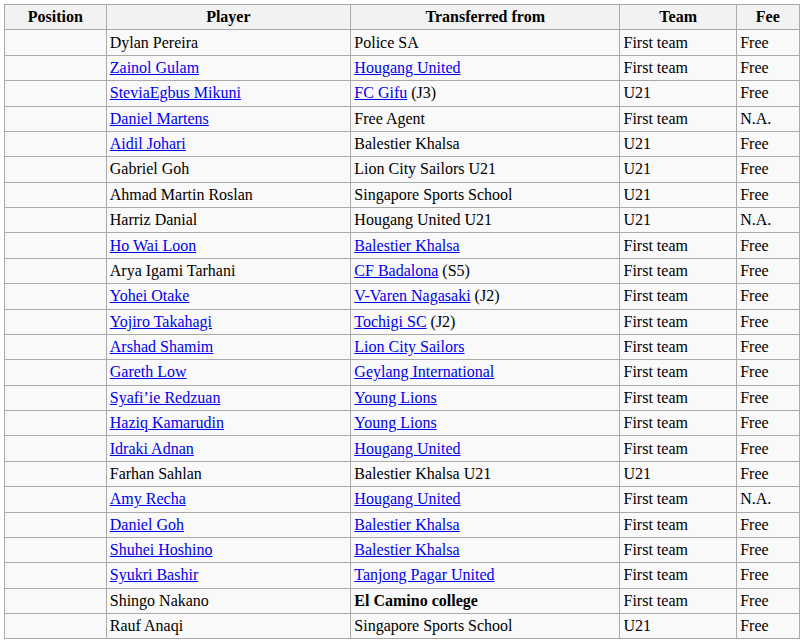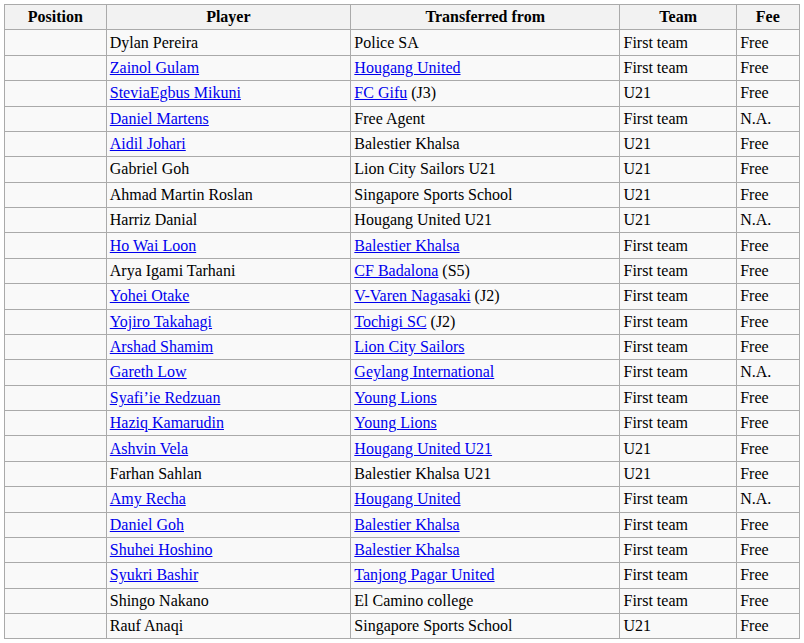Gareth Low | Fee: Free -> N.A.
- row: Idraki Adnan | Hougang United | First team | Free
+ row: Ashvin Vela | Hougang United U21 | U21 | Free
Shingo Nakano | Transferred from: bold -> normal
